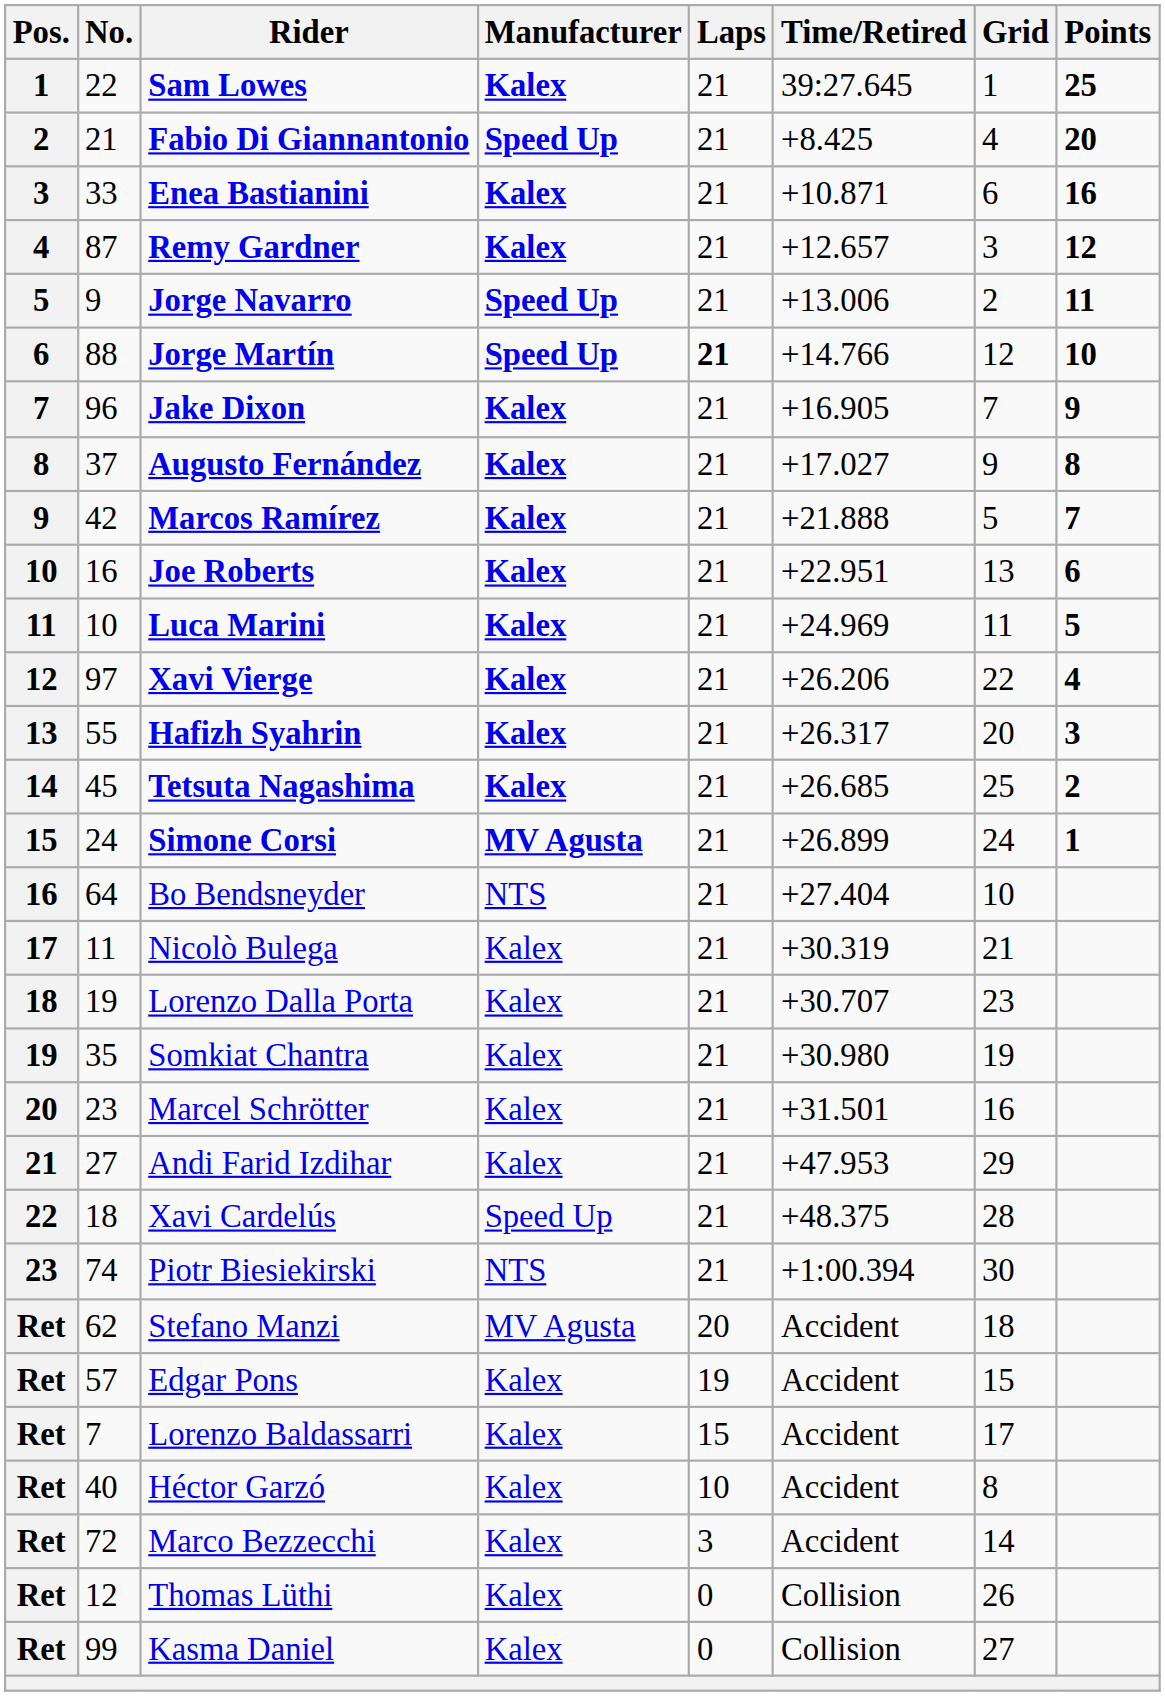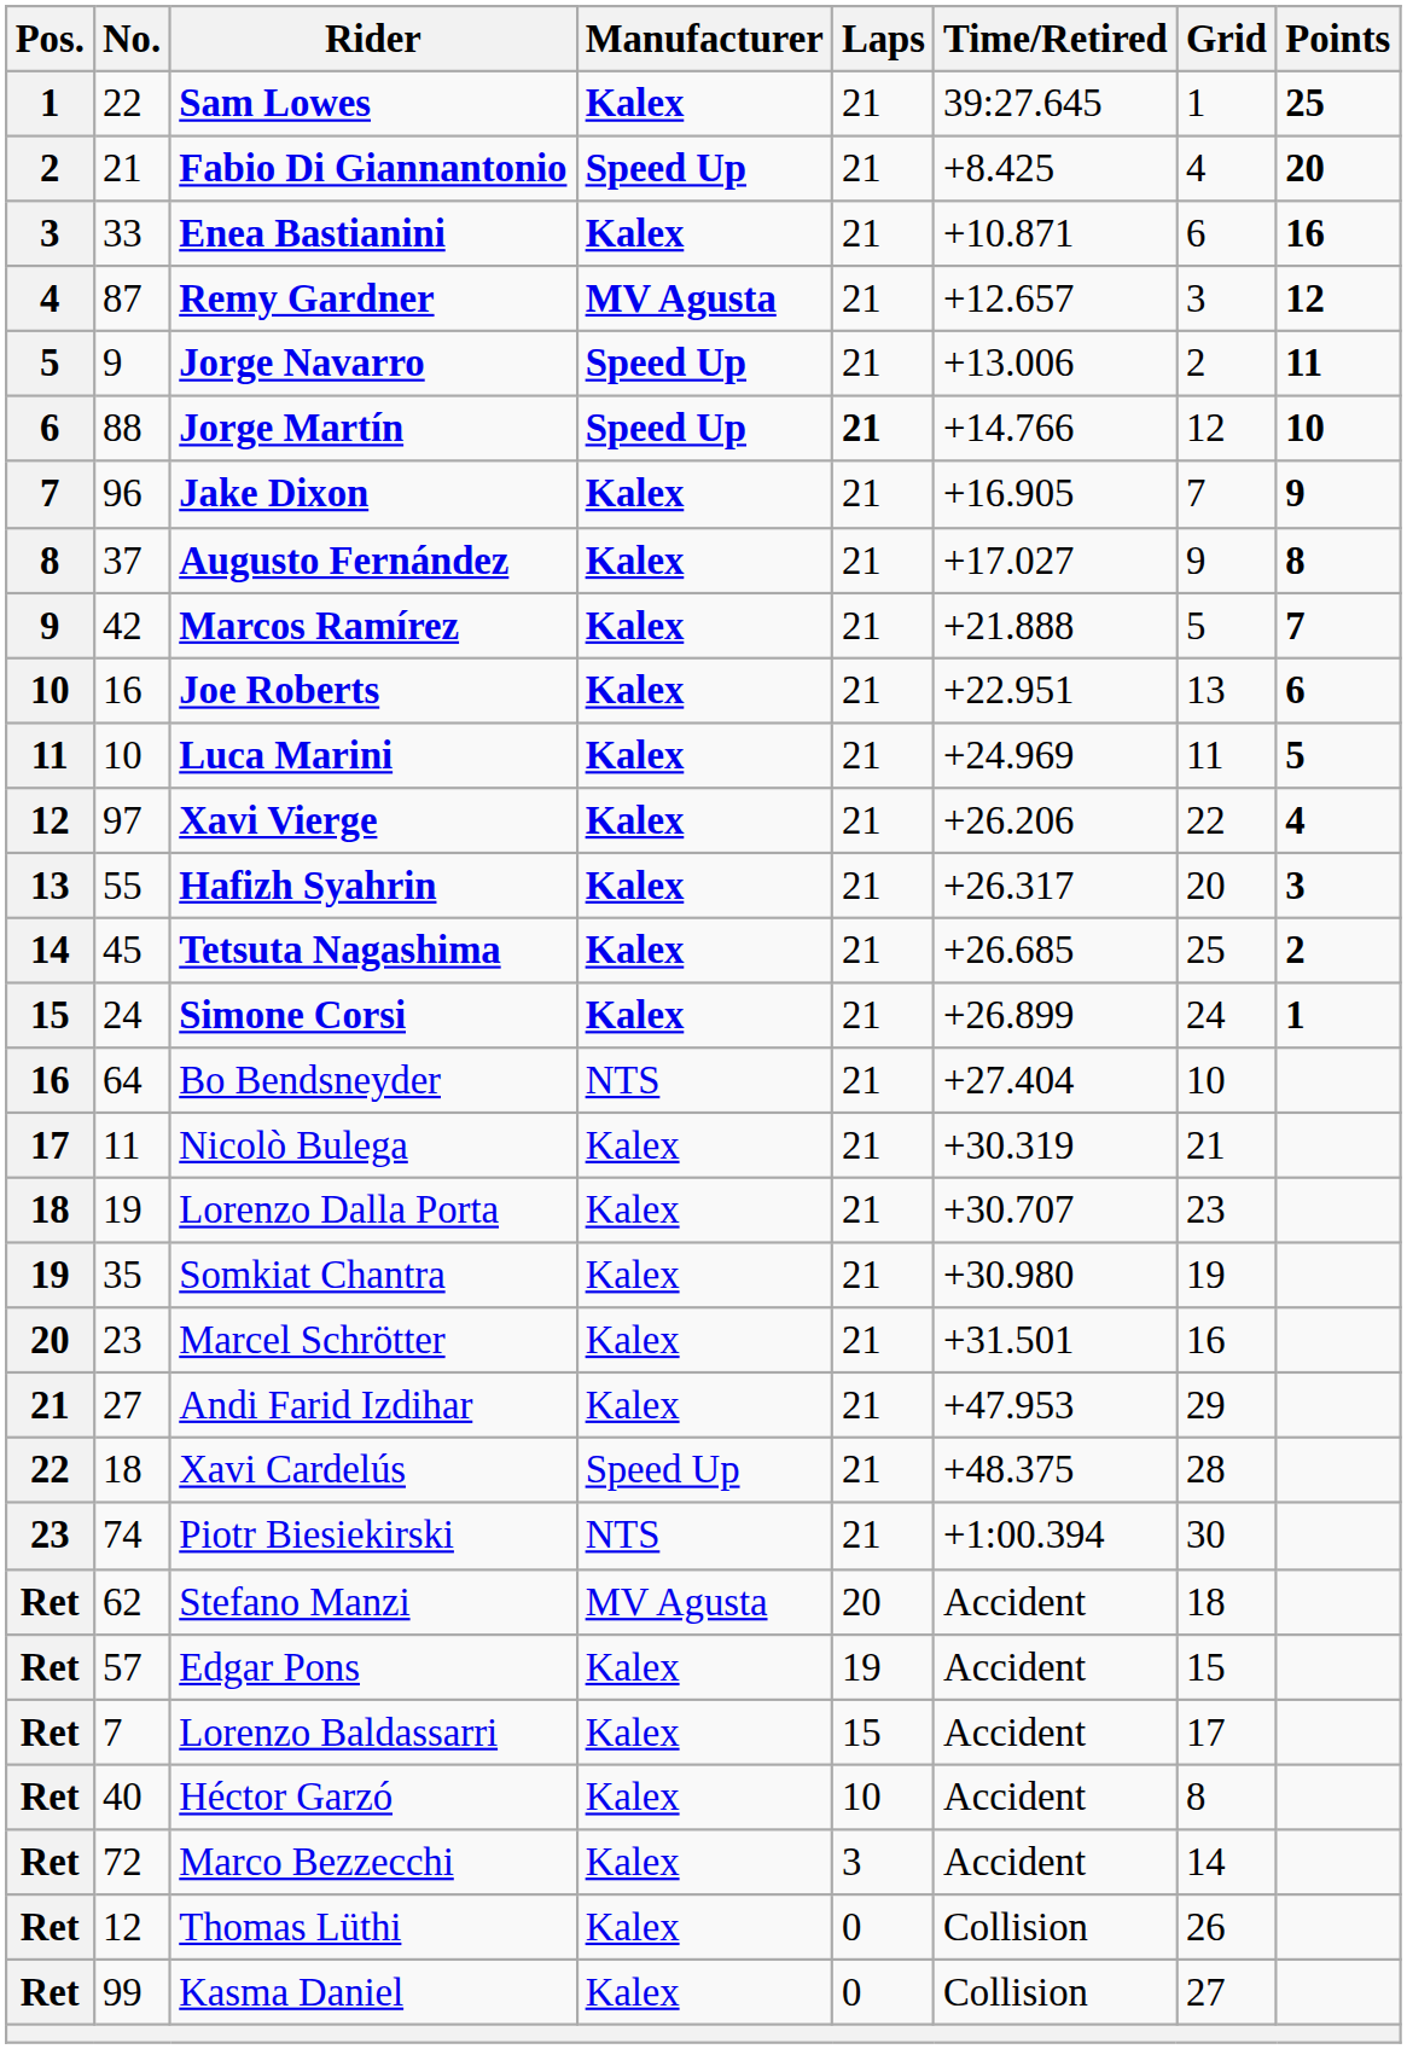Remy Gardner | Manufacturer: Kalex -> MV Agusta
Simone Corsi | Manufacturer: MV Agusta -> Kalex
